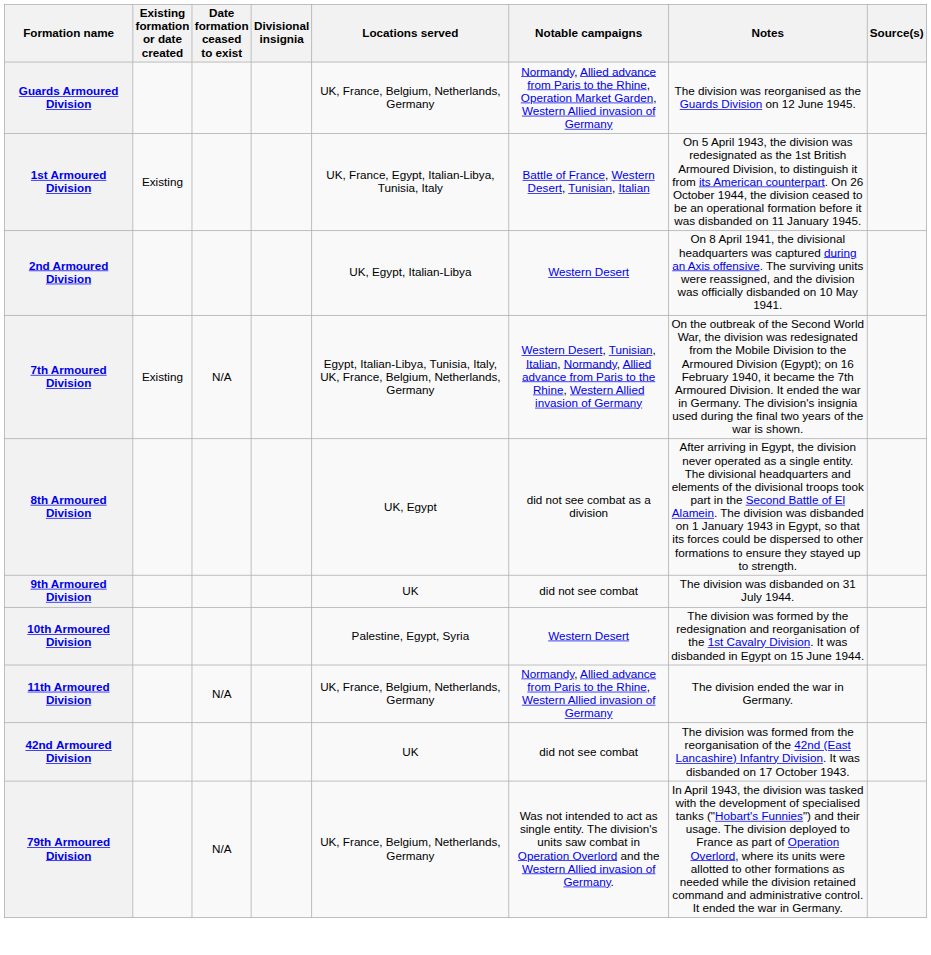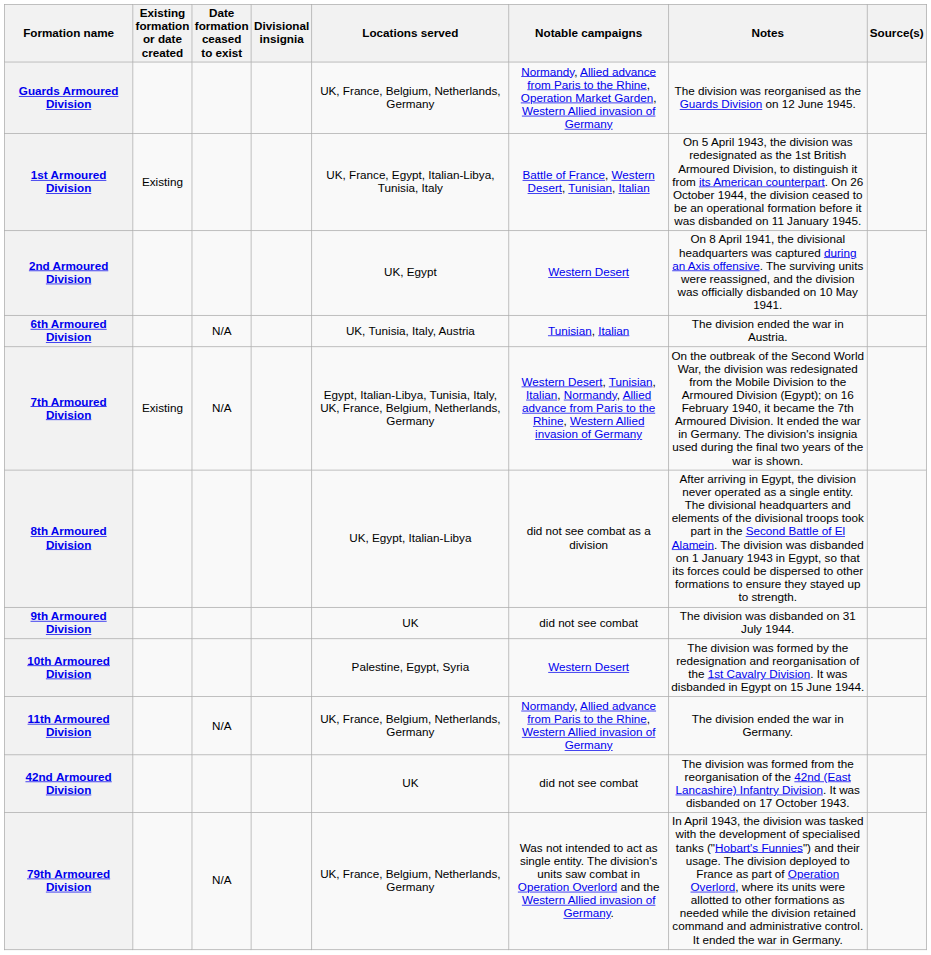2nd Armoured Division | Locations served: UK, Egypt, Italian-Libya -> UK, Egypt
+ row: 6th Armoured Division | N/A | UK, Tunisia, Italy, Austria | Tunisian, Italian | The division ended the war in Austria.
8th Armoured Division | Locations served: UK, Egypt -> UK, Egypt, Italian-Libya
